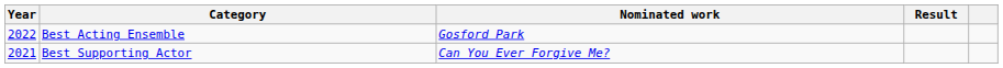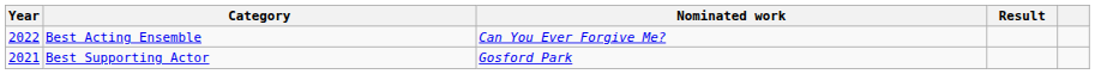Best Acting Ensemble | Nominated work: Gosford Park -> Can You Ever Forgive Me?
Best Supporting Actor | Nominated work: Can You Ever Forgive Me? -> Gosford Park
